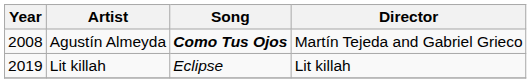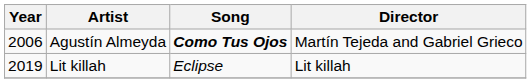Agustín Almeyda | Year: 2008 -> 2006
